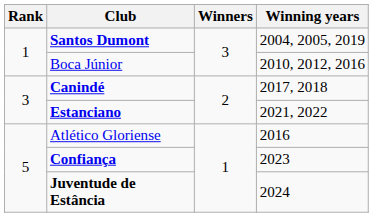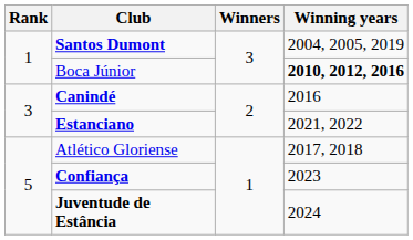Boca Júnior | Winning years: normal -> bold
Canindé | Winning years: 2017, 2018 -> 2016
Atlético Gloriense | Winning years: 2016 -> 2017, 2018
